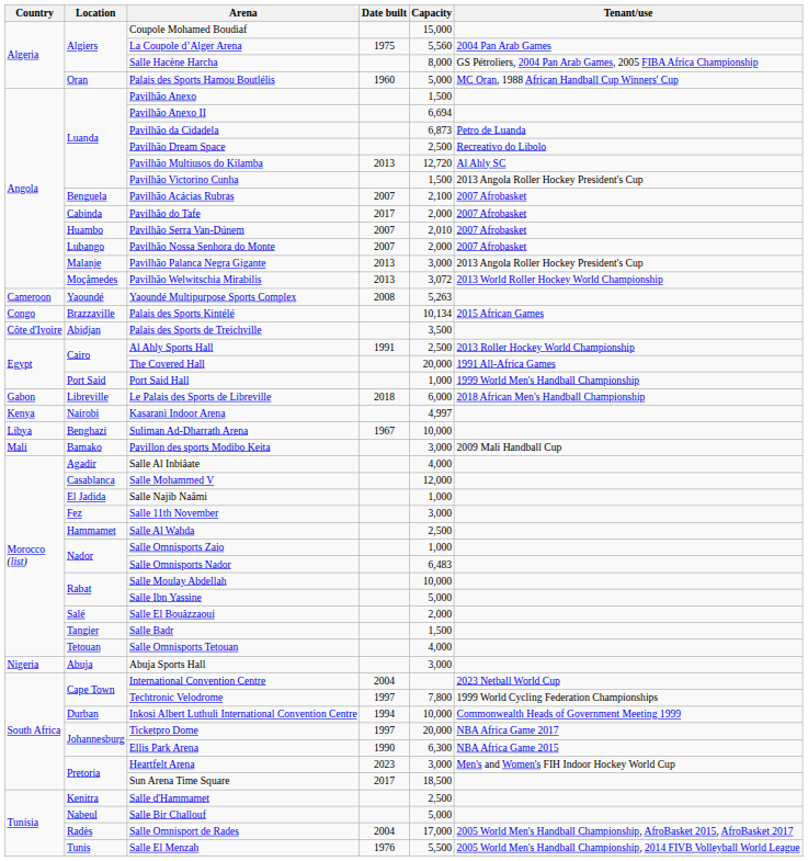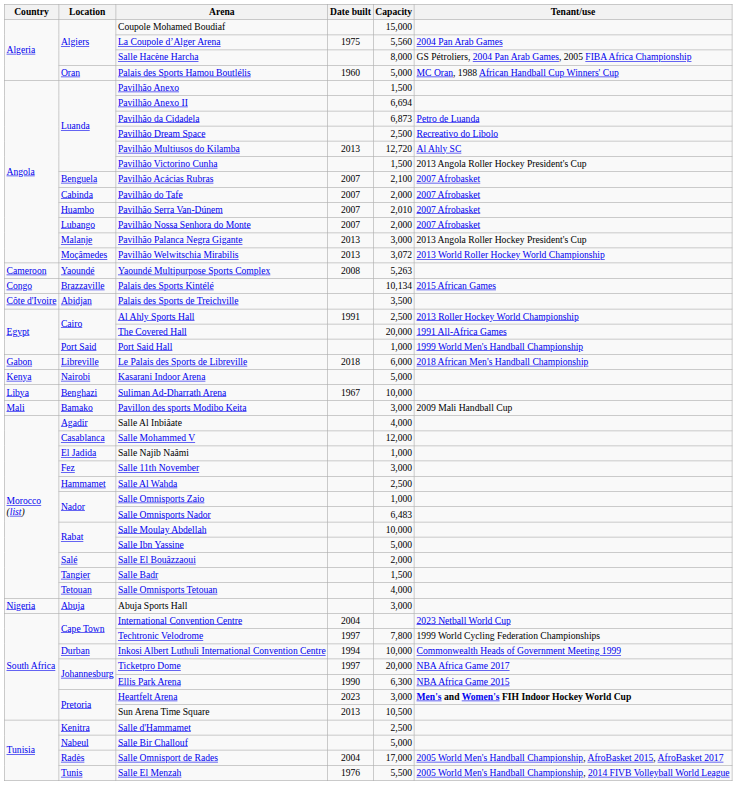Pavilhão do Tafe | Date built: 2017 -> 2007
Kasarani Indoor Arena | Capacity: 4,997 -> 5,000
Heartfelt Arena | Tenant/use: normal -> bold
Sun Arena Time Square | Date built: 2017 -> 2013
Sun Arena Time Square | Capacity: 18,500 -> 10,500
